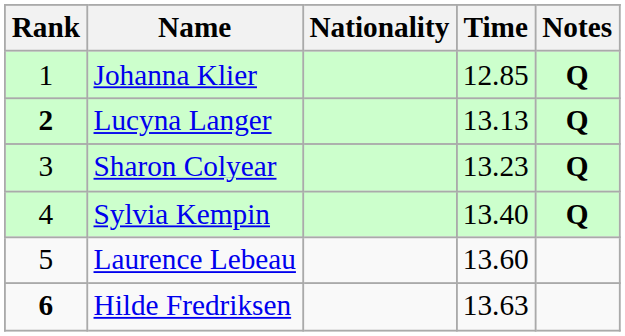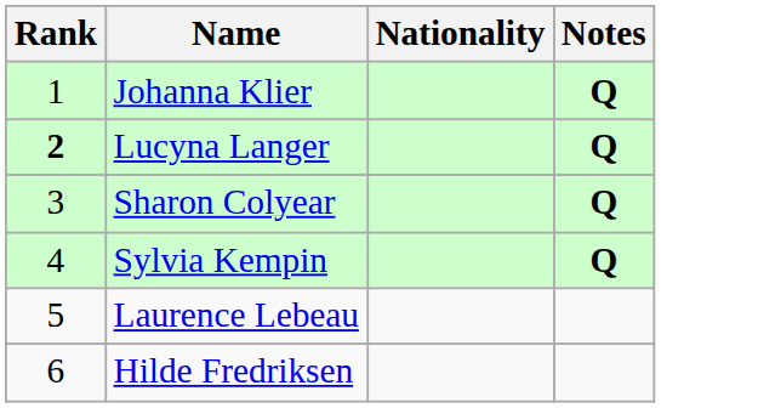- column: Time | 12.85 | 13.13 | 13.23 | 13.40 | 13.60 | 13.63
Hilde Fredriksen | Rank: bold -> normal
